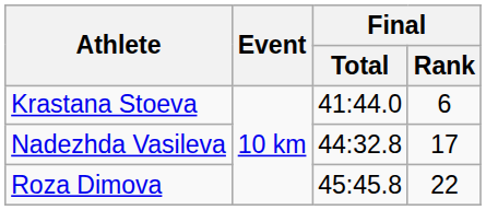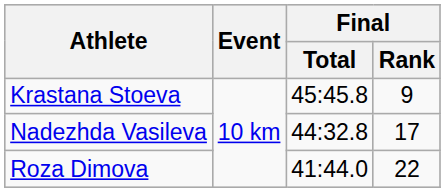Krastana Stoeva | Final / Total: 41:44.0 -> 45:45.8
Krastana Stoeva | Final / Rank: 6 -> 9
Roza Dimova | Final / Total: 45:45.8 -> 41:44.0
